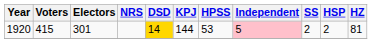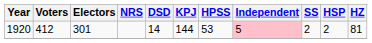1920 | Voters: 415 -> 412
1920 | DSD: gold background -> no background
